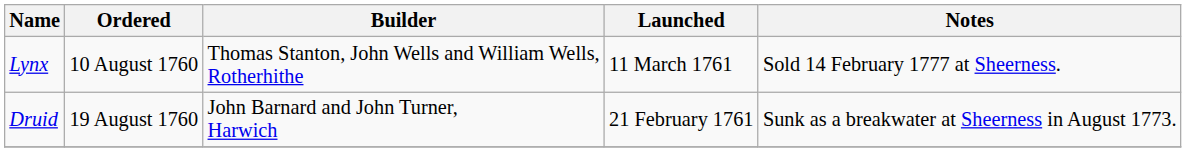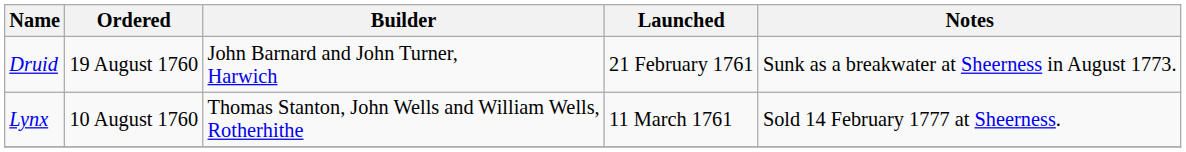rows swapped: Druid <-> Lynx
